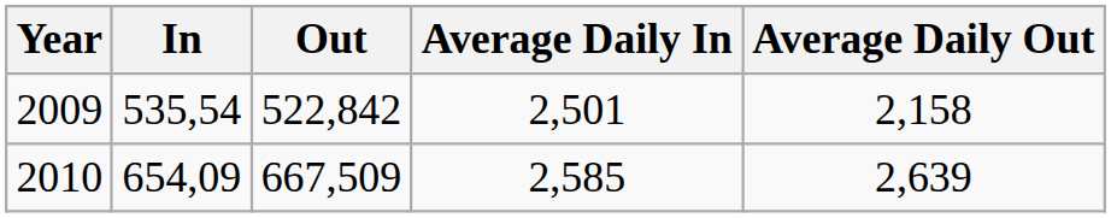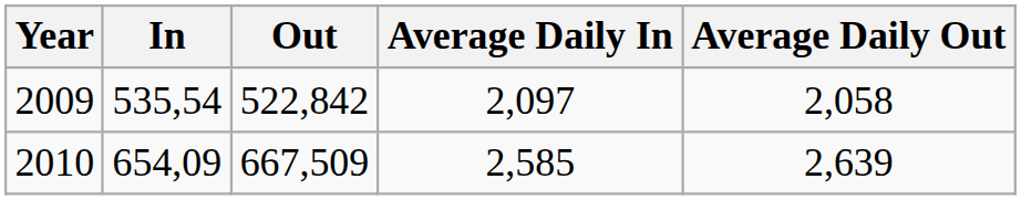2009 | Average Daily In: 2,501 -> 2,097
2009 | Average Daily Out: 2,158 -> 2,058
